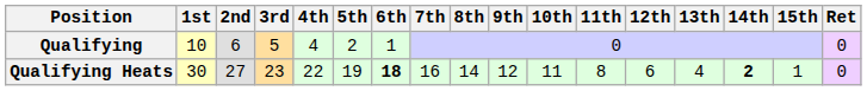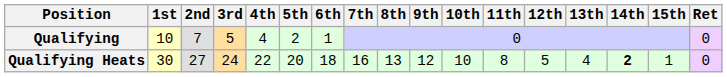Qualifying | 2nd: 6 -> 7
Qualifying Heats | 3rd: 23 -> 24
Qualifying Heats | 5th: 19 -> 20
Qualifying Heats | 6th: bold -> normal
Qualifying Heats | 8th: 14 -> 13
Qualifying Heats | 10th: 11 -> 10
Qualifying Heats | 12th: 6 -> 5
